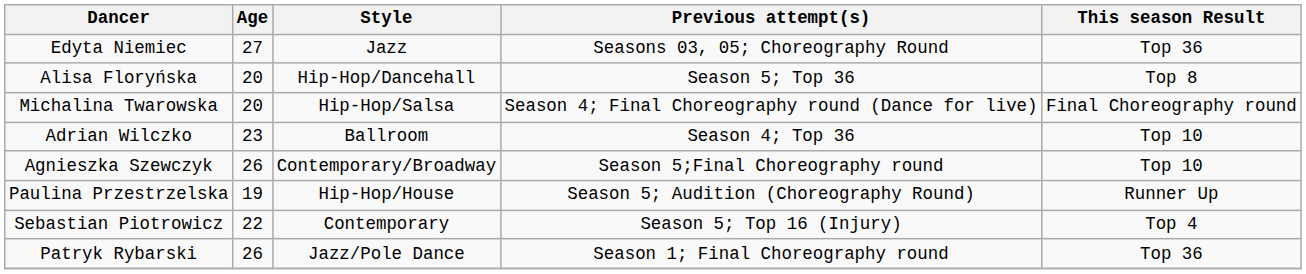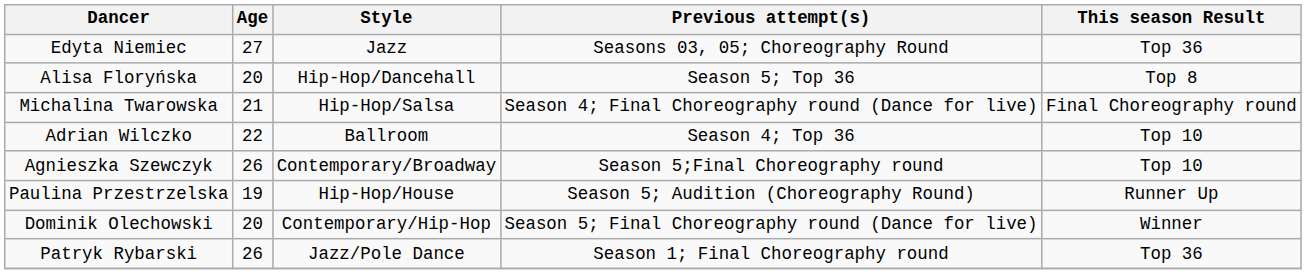Michalina Twarowska | Age: 20 -> 21
Adrian Wilczko | Age: 23 -> 22
- row: Sebastian Piotrowicz | 22 | Contemporary | Season 5; Top 16 (Injury) | Top 4
+ row: Dominik Olechowski | 20 | Contemporary/Hip-Hop | Season 5; Final Choreography round (Dance for live) | Winner
